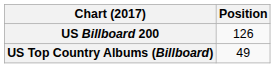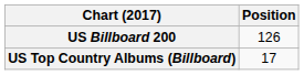US Top Country Albums (Billboard) | Position: 49 -> 17
